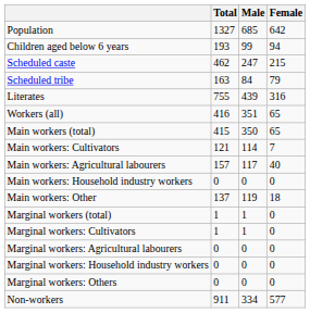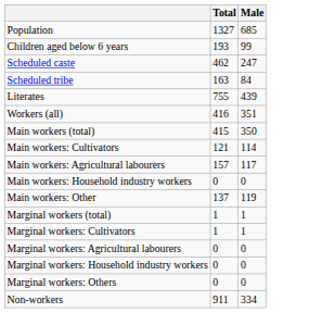- column: Female | 642 | 94 | 215 | 79 | 316 | 65 | 65 | 7 | 40 | 0 | 18 | 0 | 0 | 0 | 0 | 0 | 577
